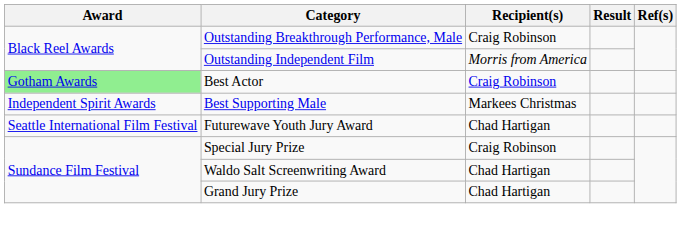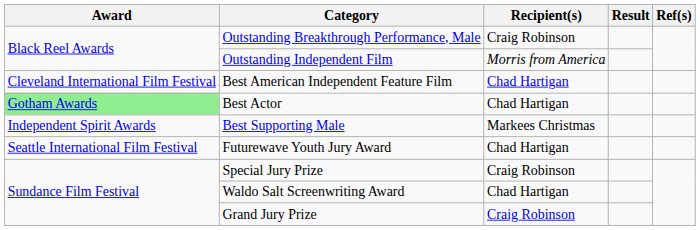+ row: Cleveland International Film Festival | Best American Independent Feature Film | Chad Hartigan
Best Actor | Recipient(s): Craig Robinson -> Chad Hartigan
Grand Jury Prize | Recipient(s): Chad Hartigan -> Craig Robinson
